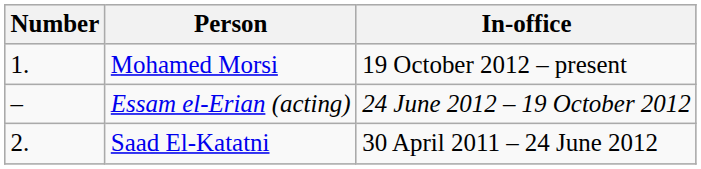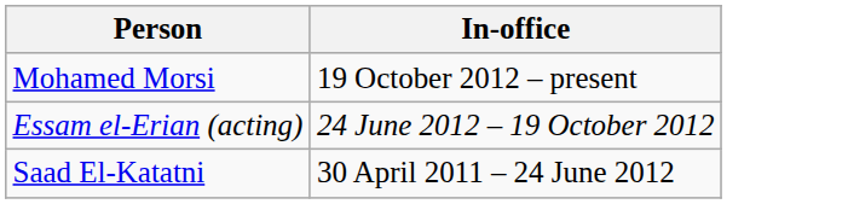- column: Number | 1. | – | 2.
